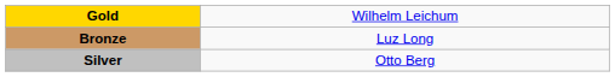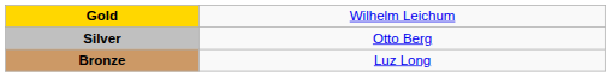rows swapped: Silver <-> Bronze
